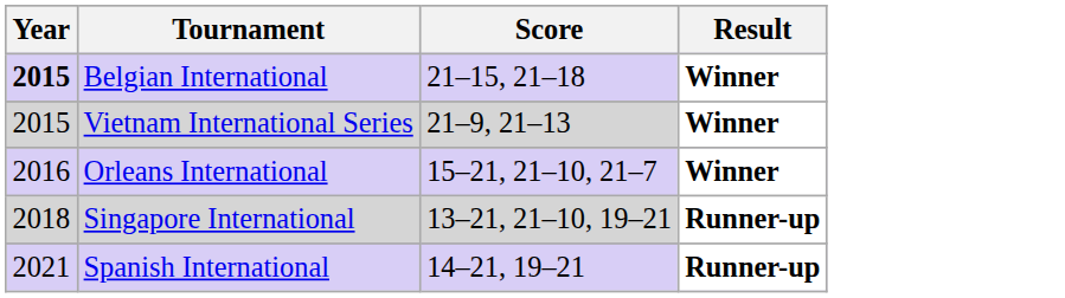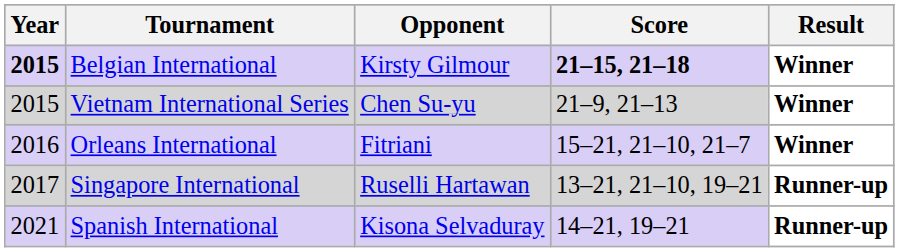+ column: Opponent | Kirsty Gilmour | Chen Su-yu | Fitriani | Ruselli Hartawan | Kisona Selvaduray
Belgian International | Score: normal -> bold
Singapore International | Year: 2018 -> 2017
